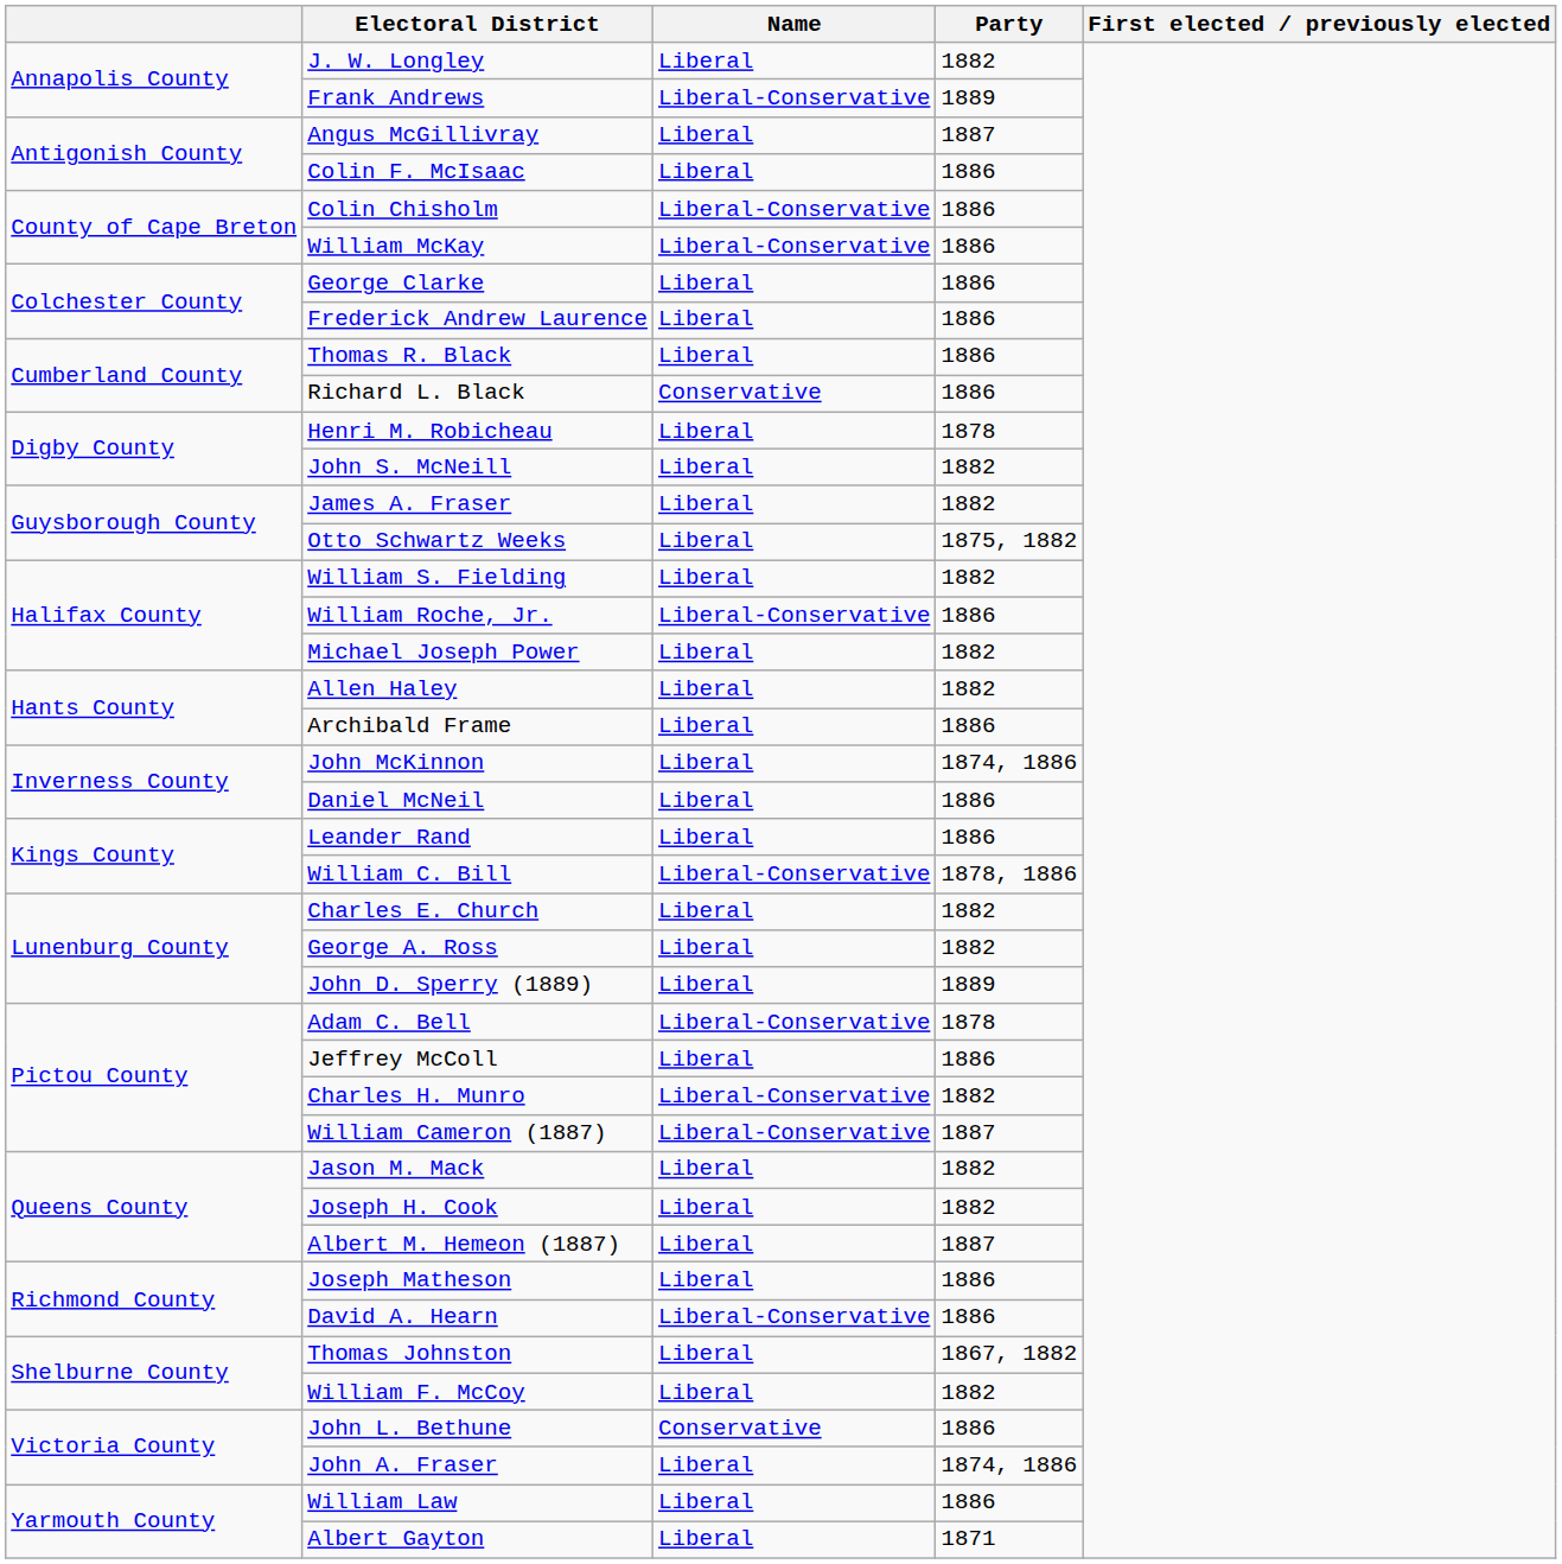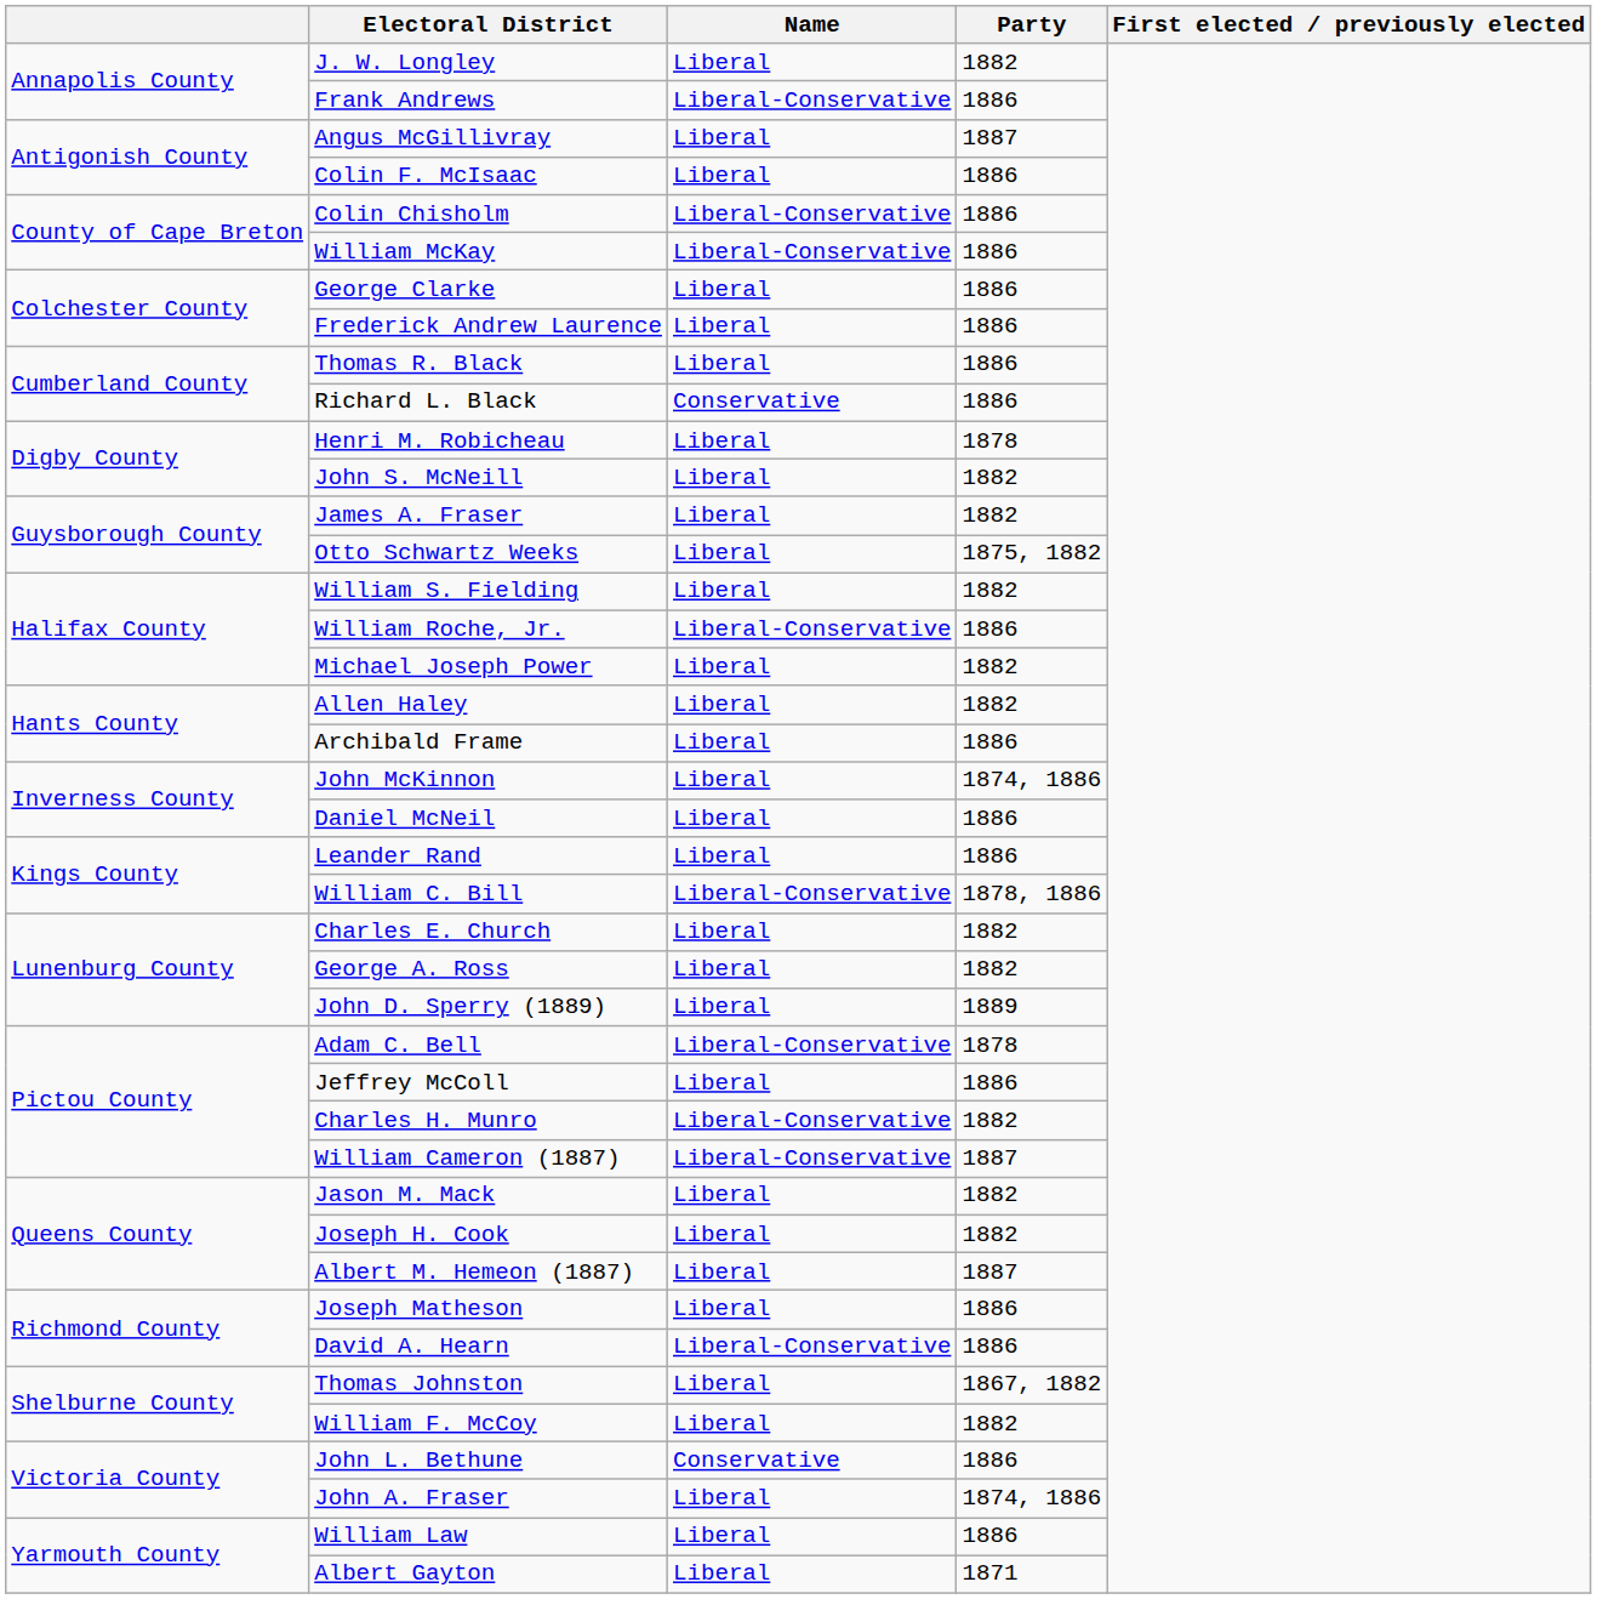Frank Andrews | Party: 1889 -> 1886
